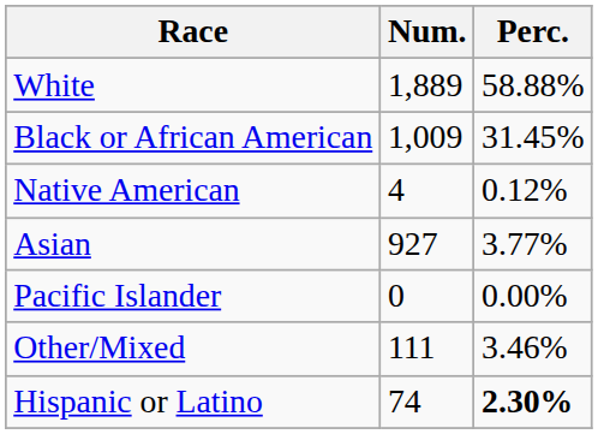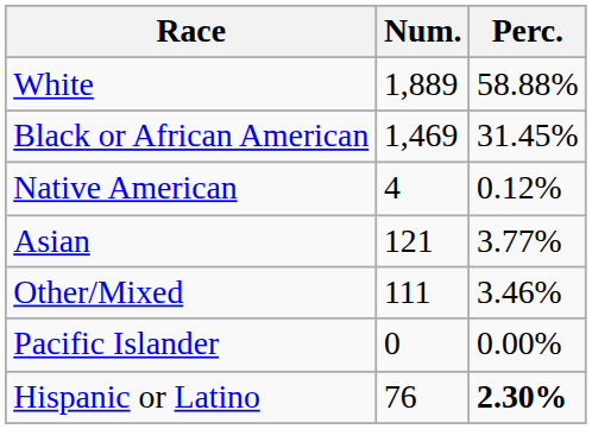Black or African American | Num.: 1,009 -> 1,469
Asian | Num.: 927 -> 121
rows swapped: Pacific Islander <-> Other/Mixed
Hispanic or Latino | Num.: 74 -> 76
